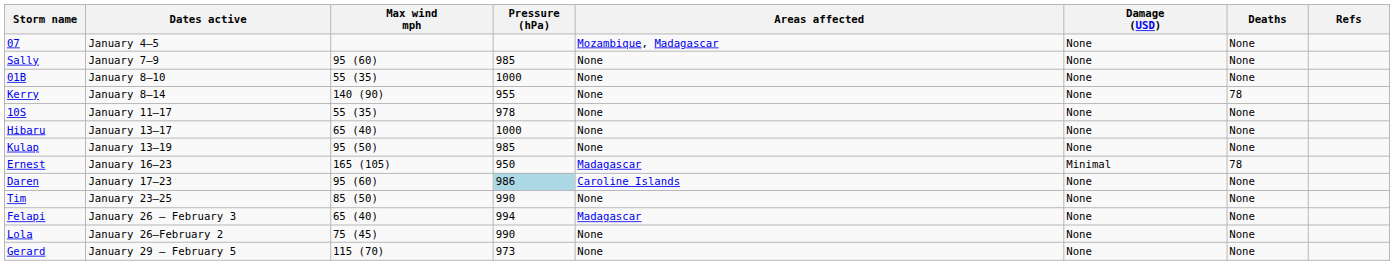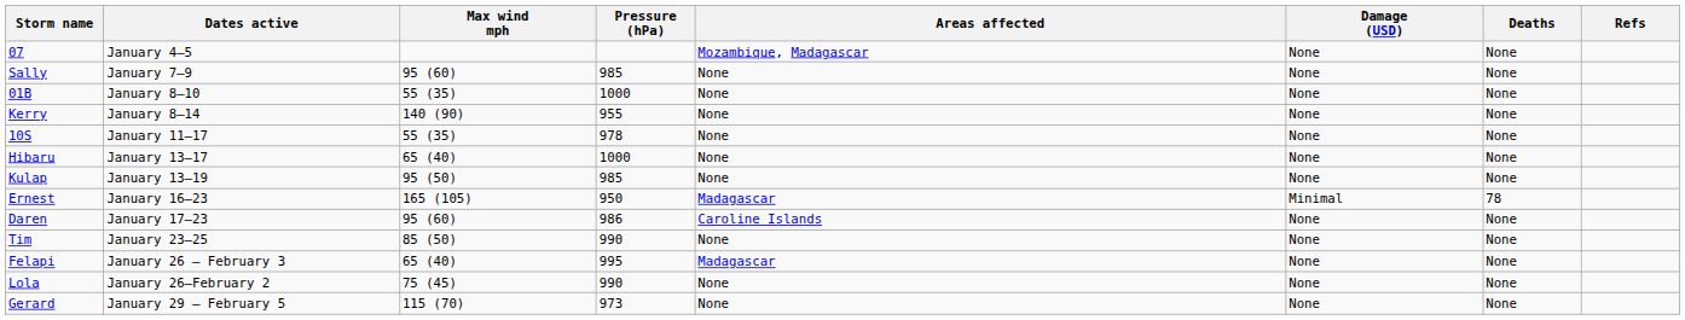Kerry | Deaths: 78 -> None
Daren | Pressure (hPa): lightblue background -> no background
Felapi | Pressure (hPa): 994 -> 995
